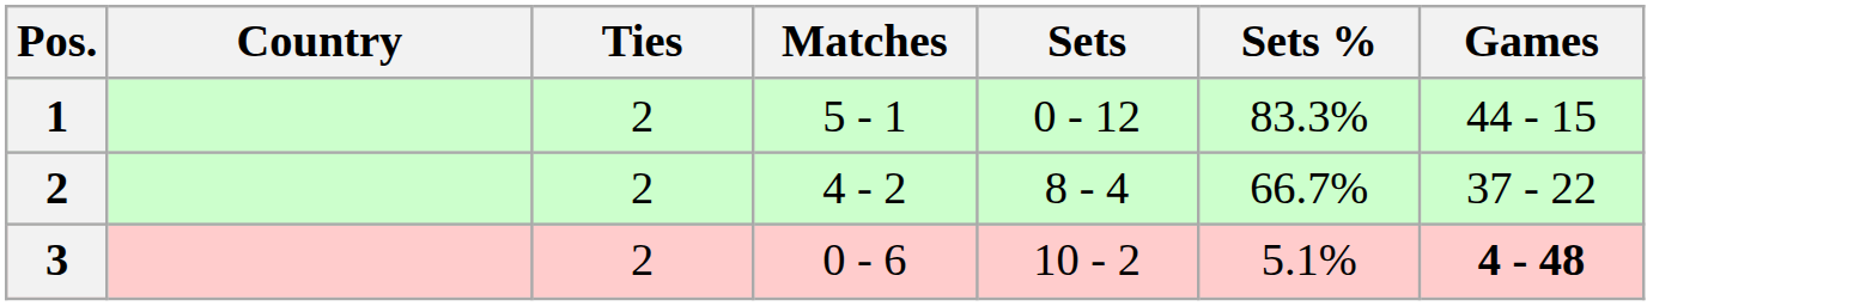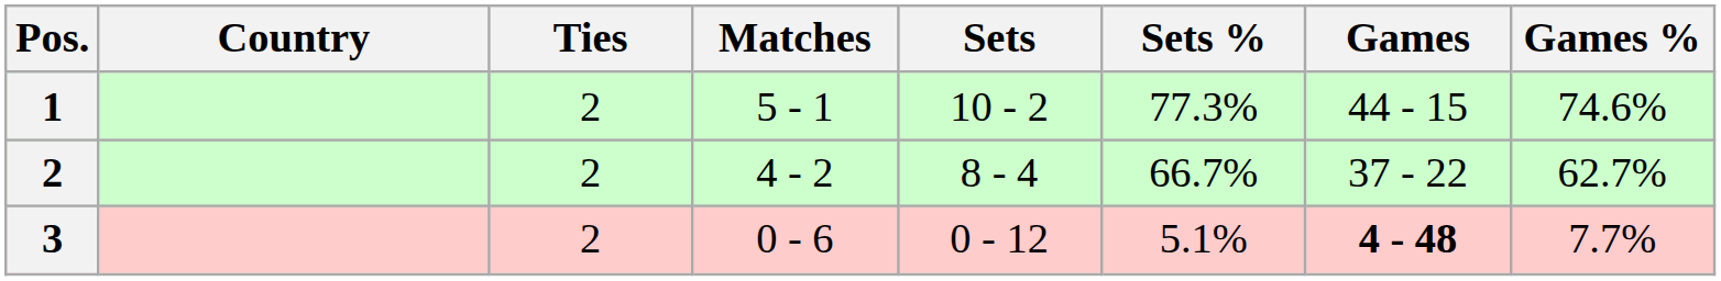+ column: Games % | 74.6% | 62.7% | 7.7%
1 | Sets: 0 - 12 -> 10 - 2
1 | Sets %: 83.3% -> 77.3%
3 | Sets: 10 - 2 -> 0 - 12
